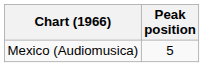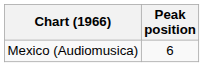Mexico (Audiomusica) | Peak position: 5 -> 6
